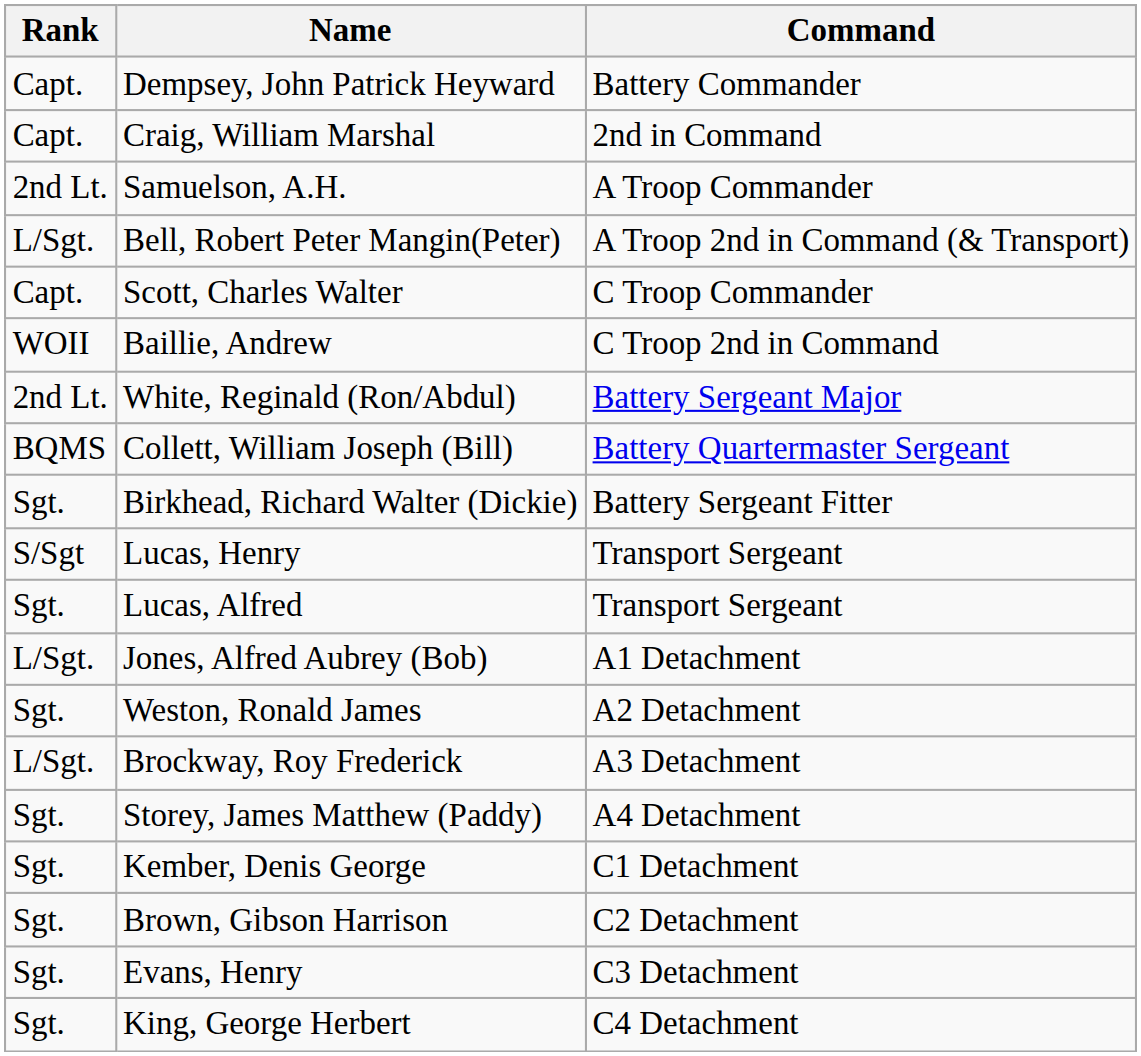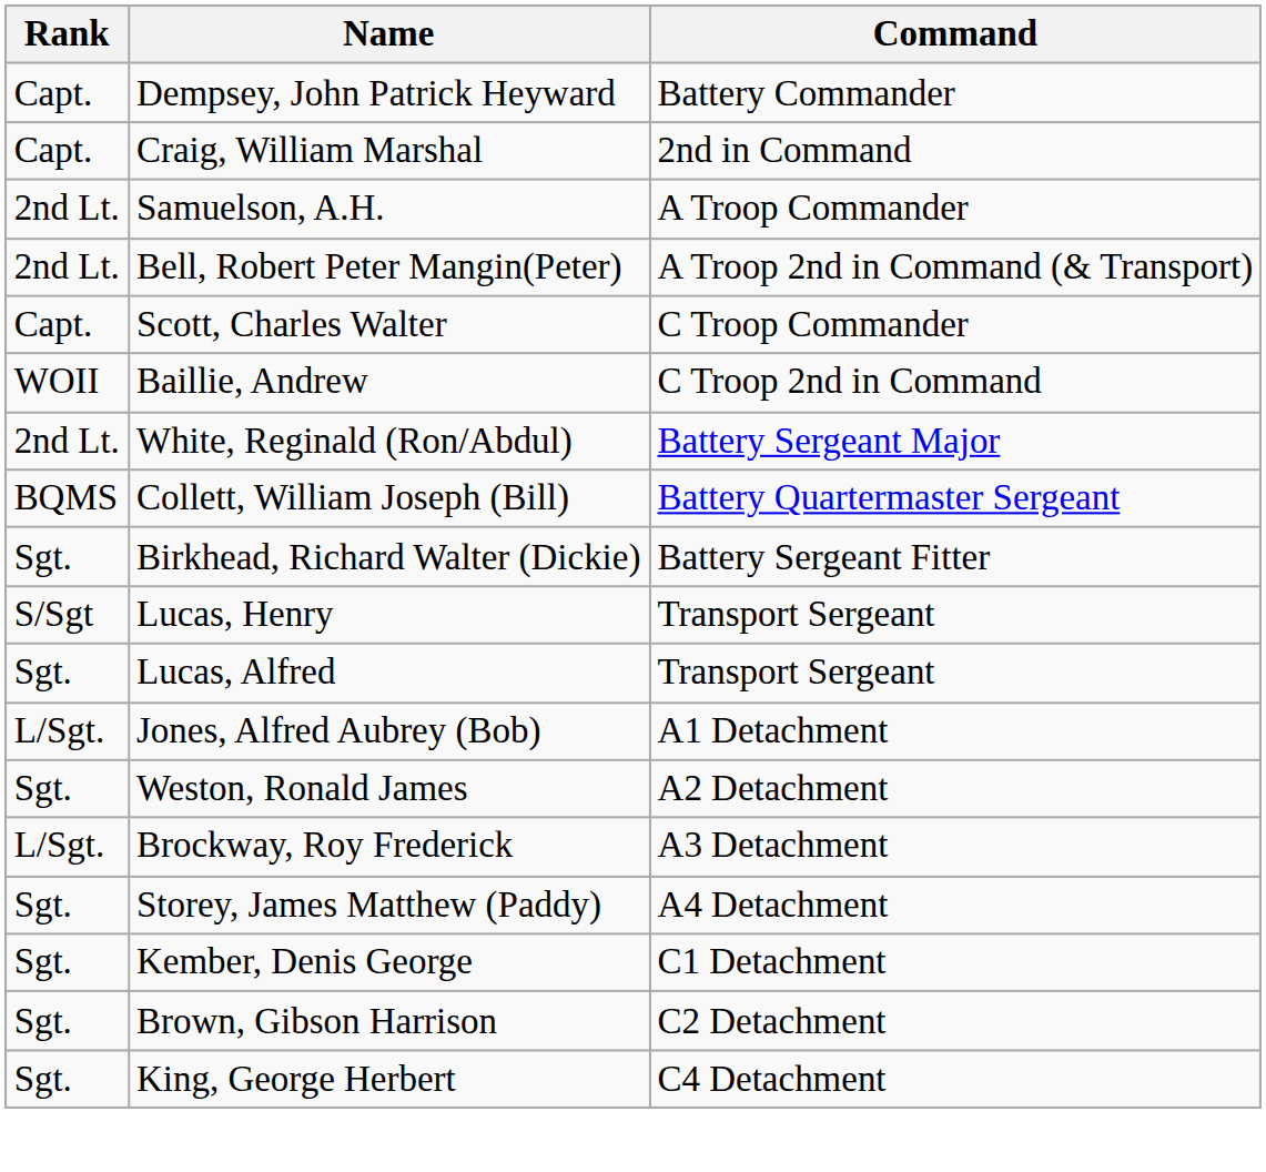Bell, Robert Peter Mangin(Peter) | Rank: L/Sgt. -> 2nd Lt.
- row: Sgt. | Evans, Henry | C3 Detachment
